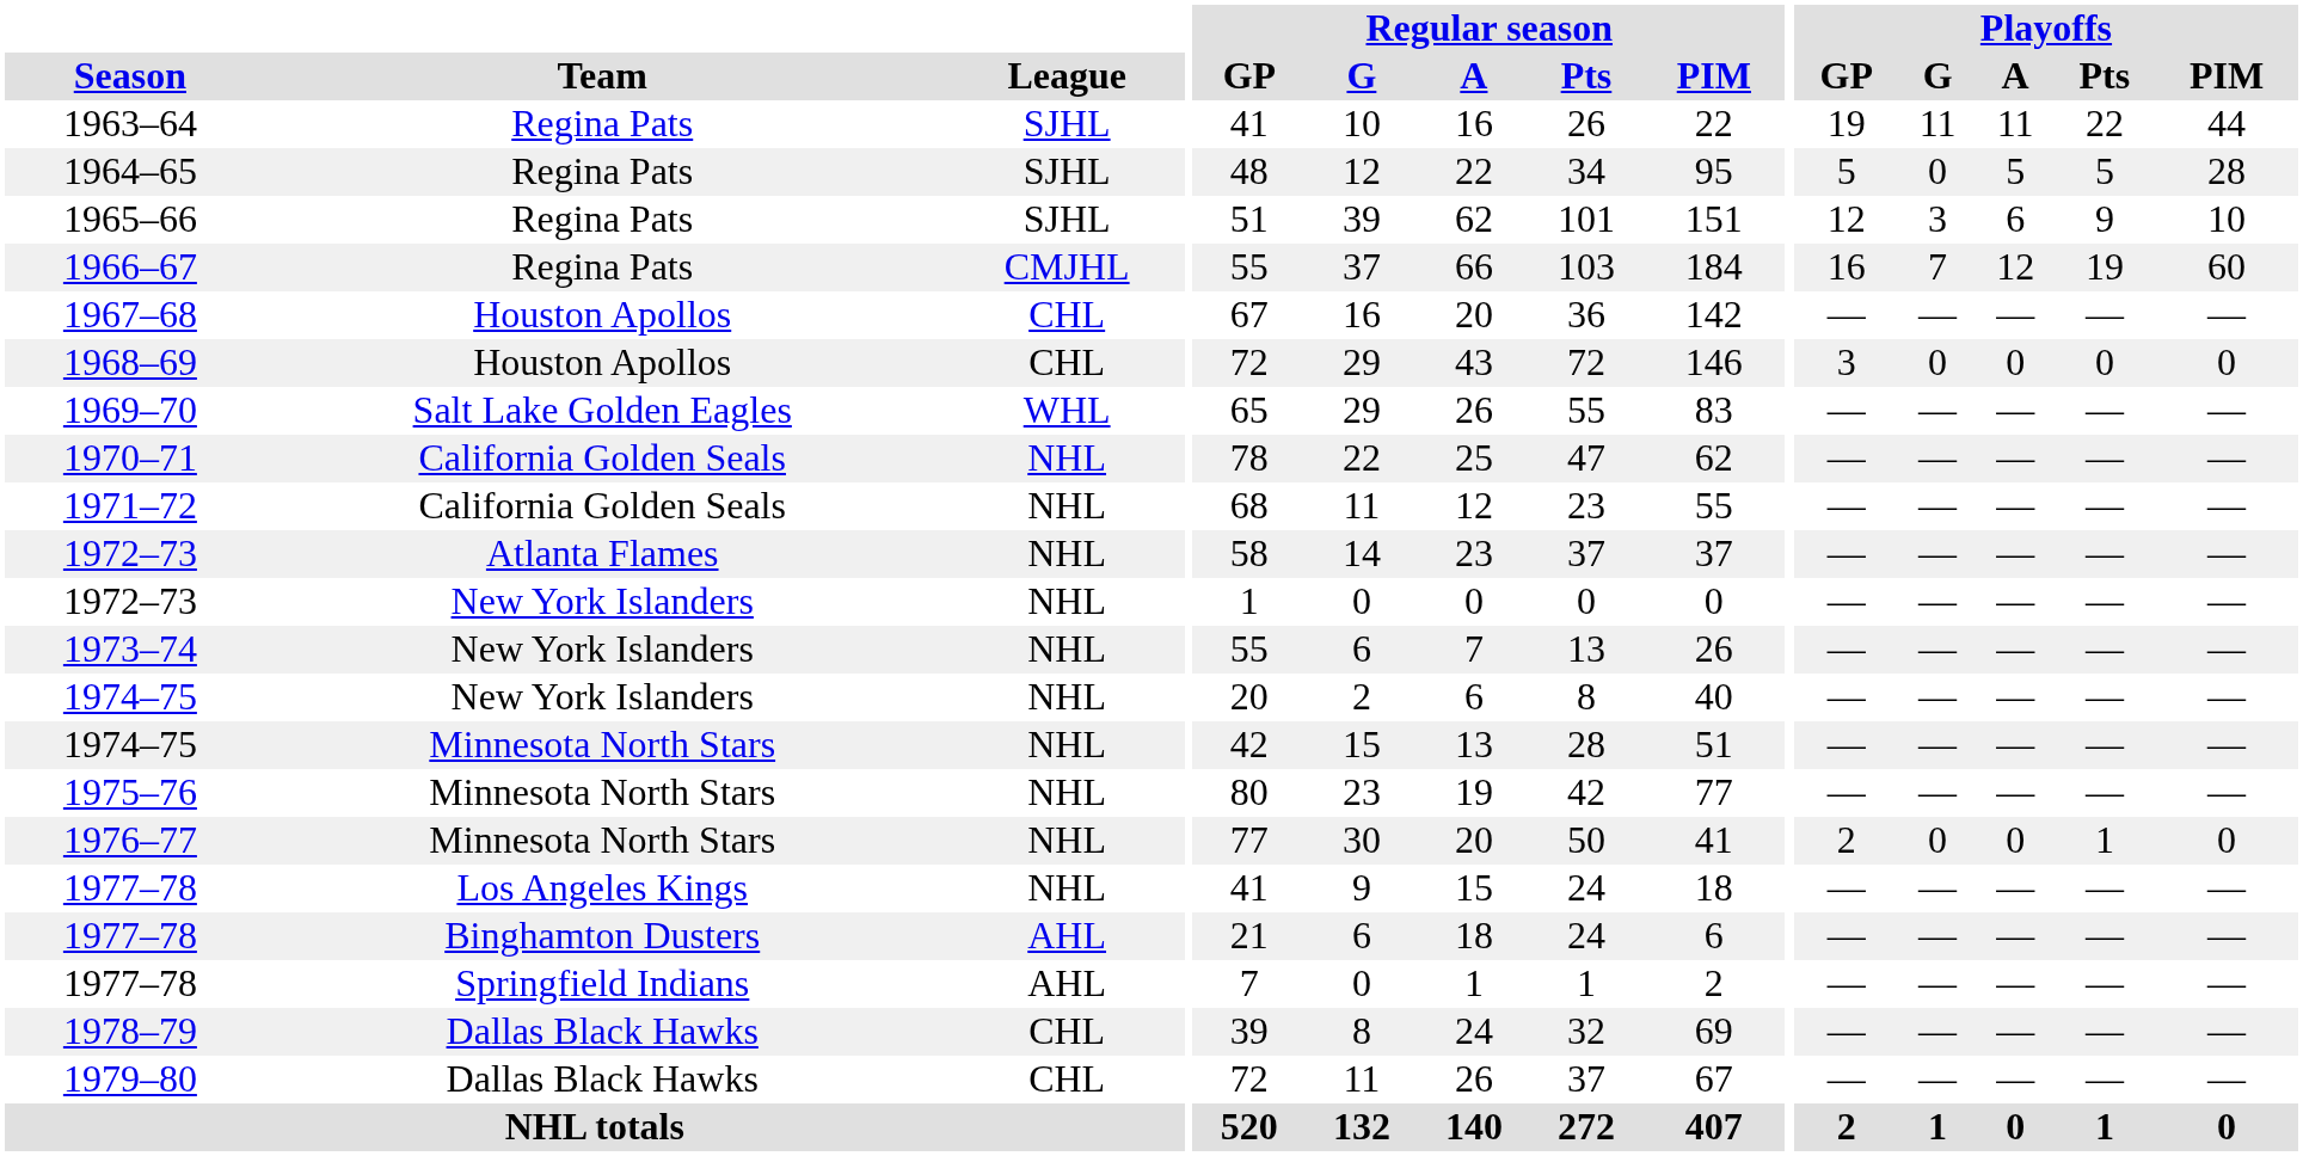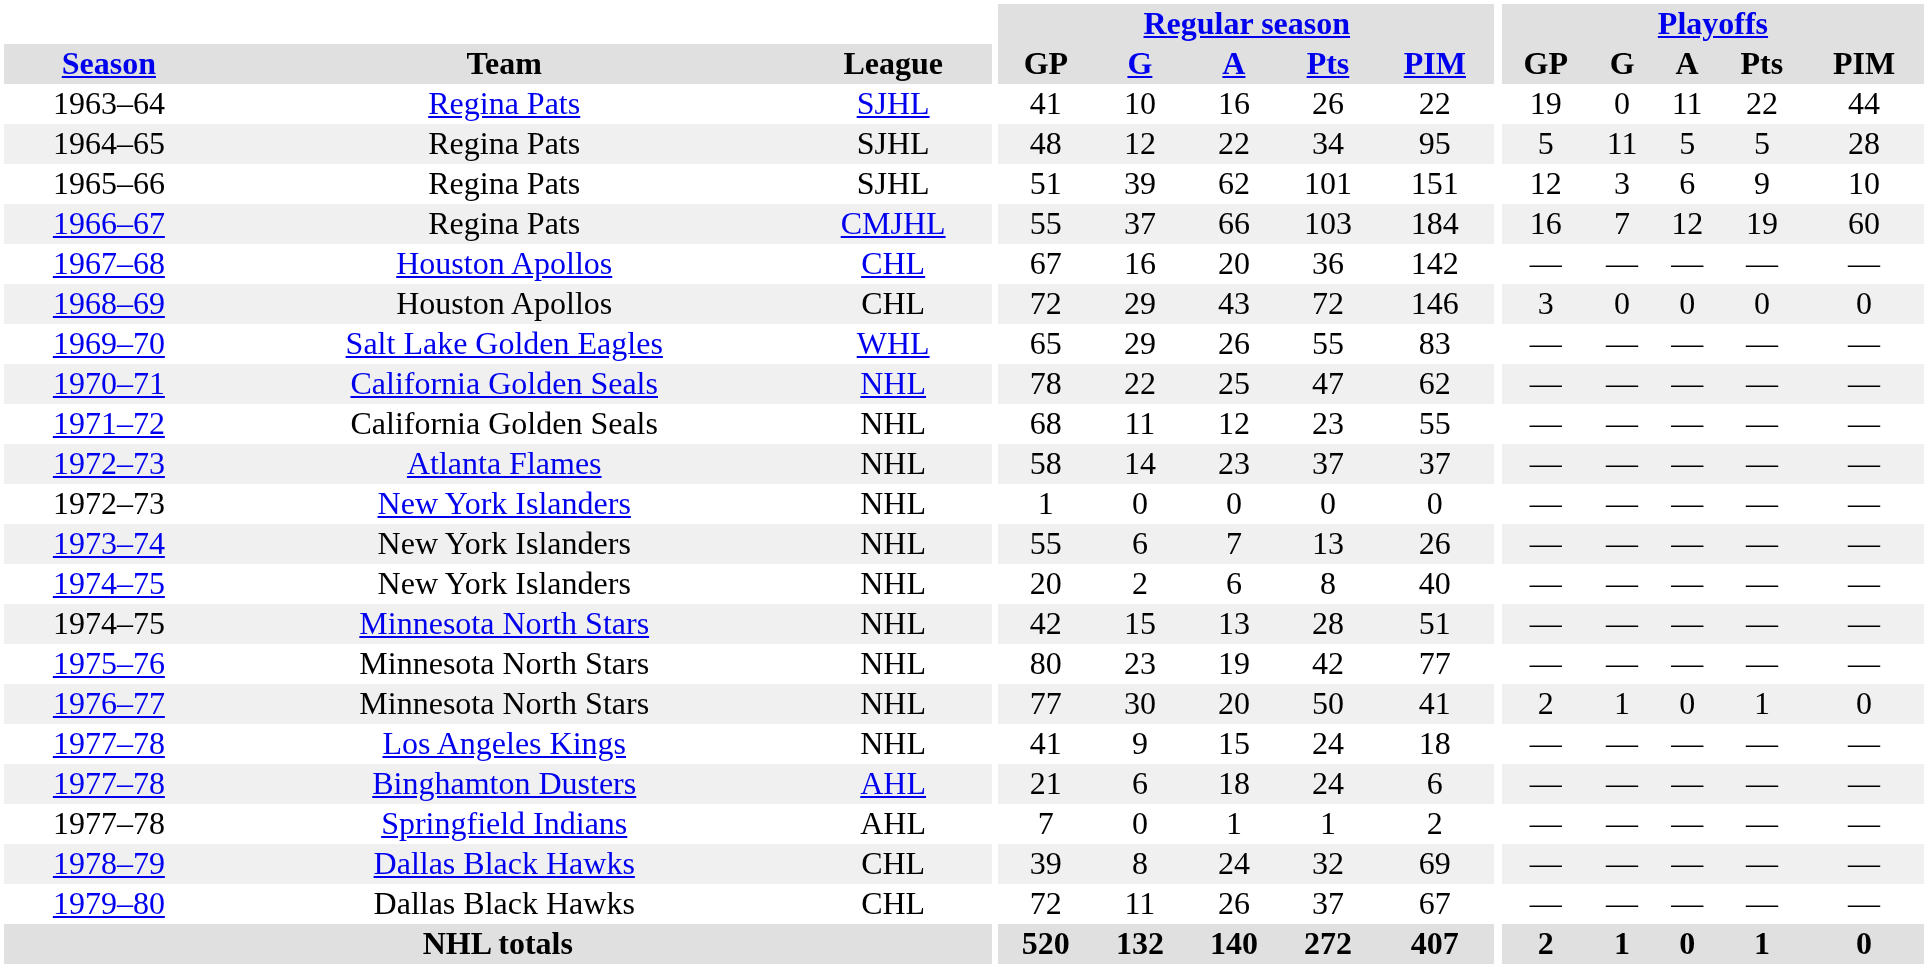1963–64 | Playoffs / G: 11 -> 0
1964–65 | Playoffs / G: 0 -> 11
1976–77 | Playoffs / G: 0 -> 1
